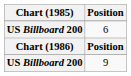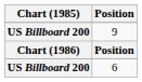rows swapped: 6 <-> 9
